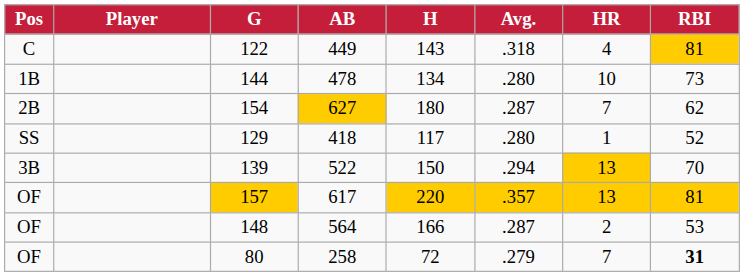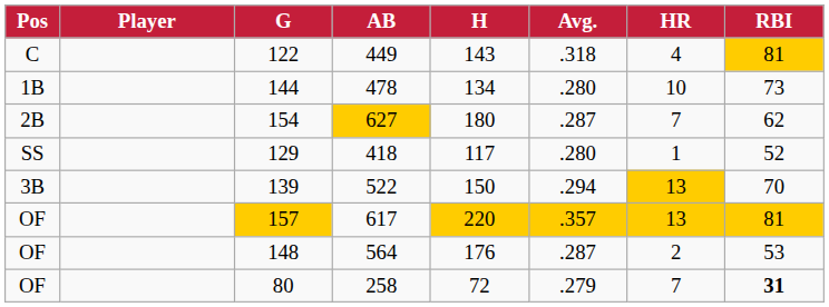148 | H: 166 -> 176
